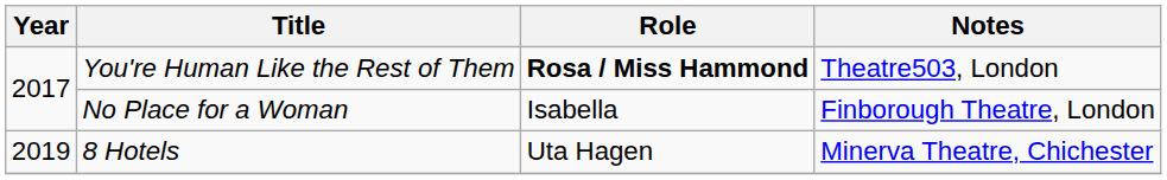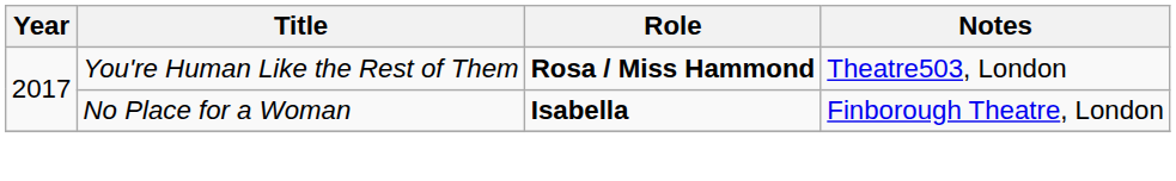No Place for a Woman | Role: normal -> bold
- row: 2019 | 8 Hotels | Uta Hagen | Minerva Theatre, Chichester
